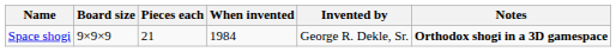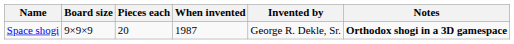Space shogi | Pieces each: 21 -> 20
Space shogi | When invented: 1984 -> 1987
